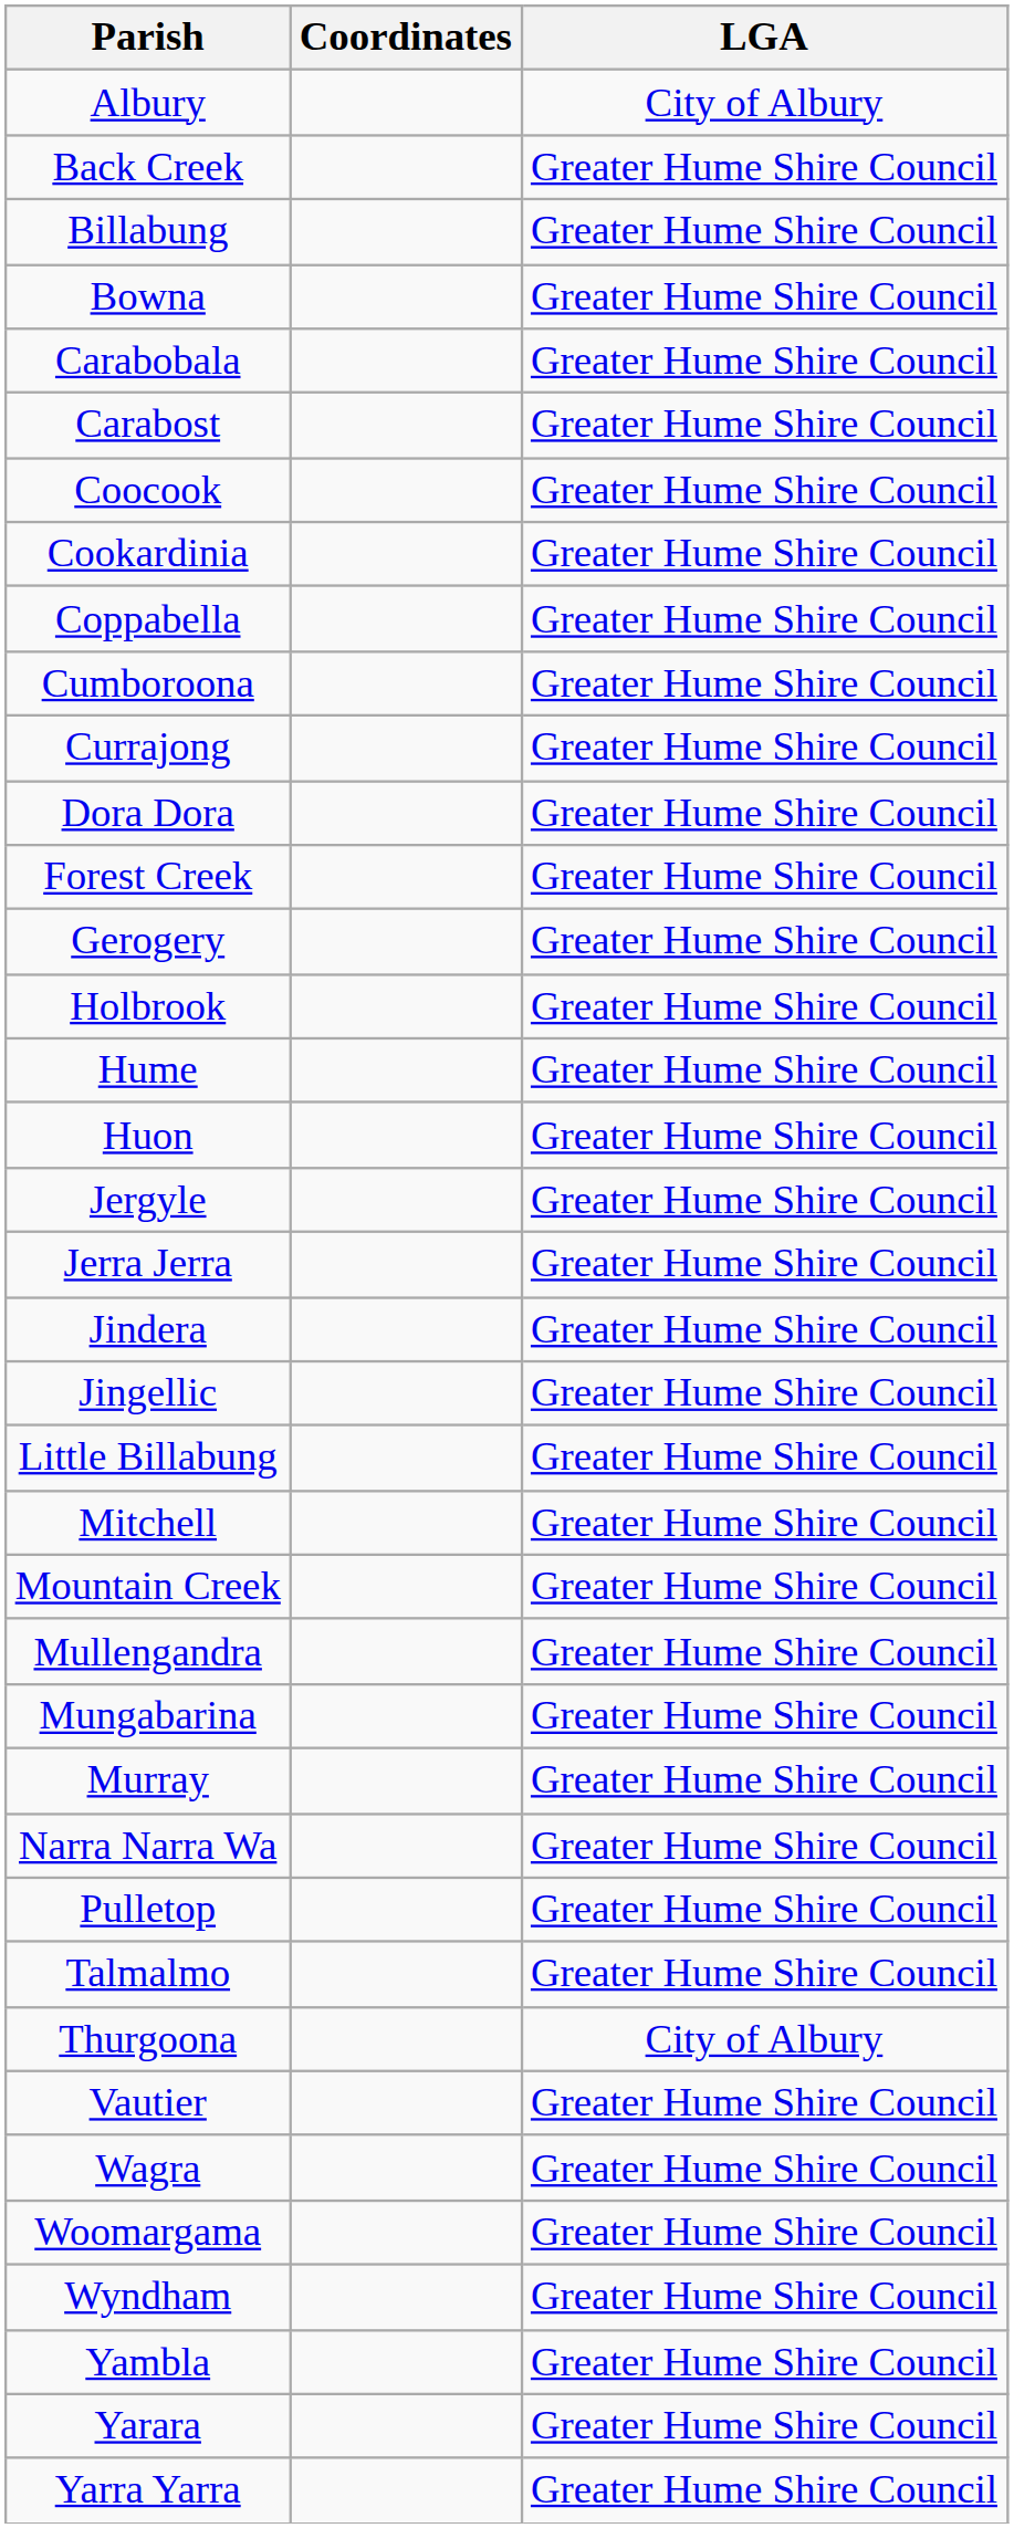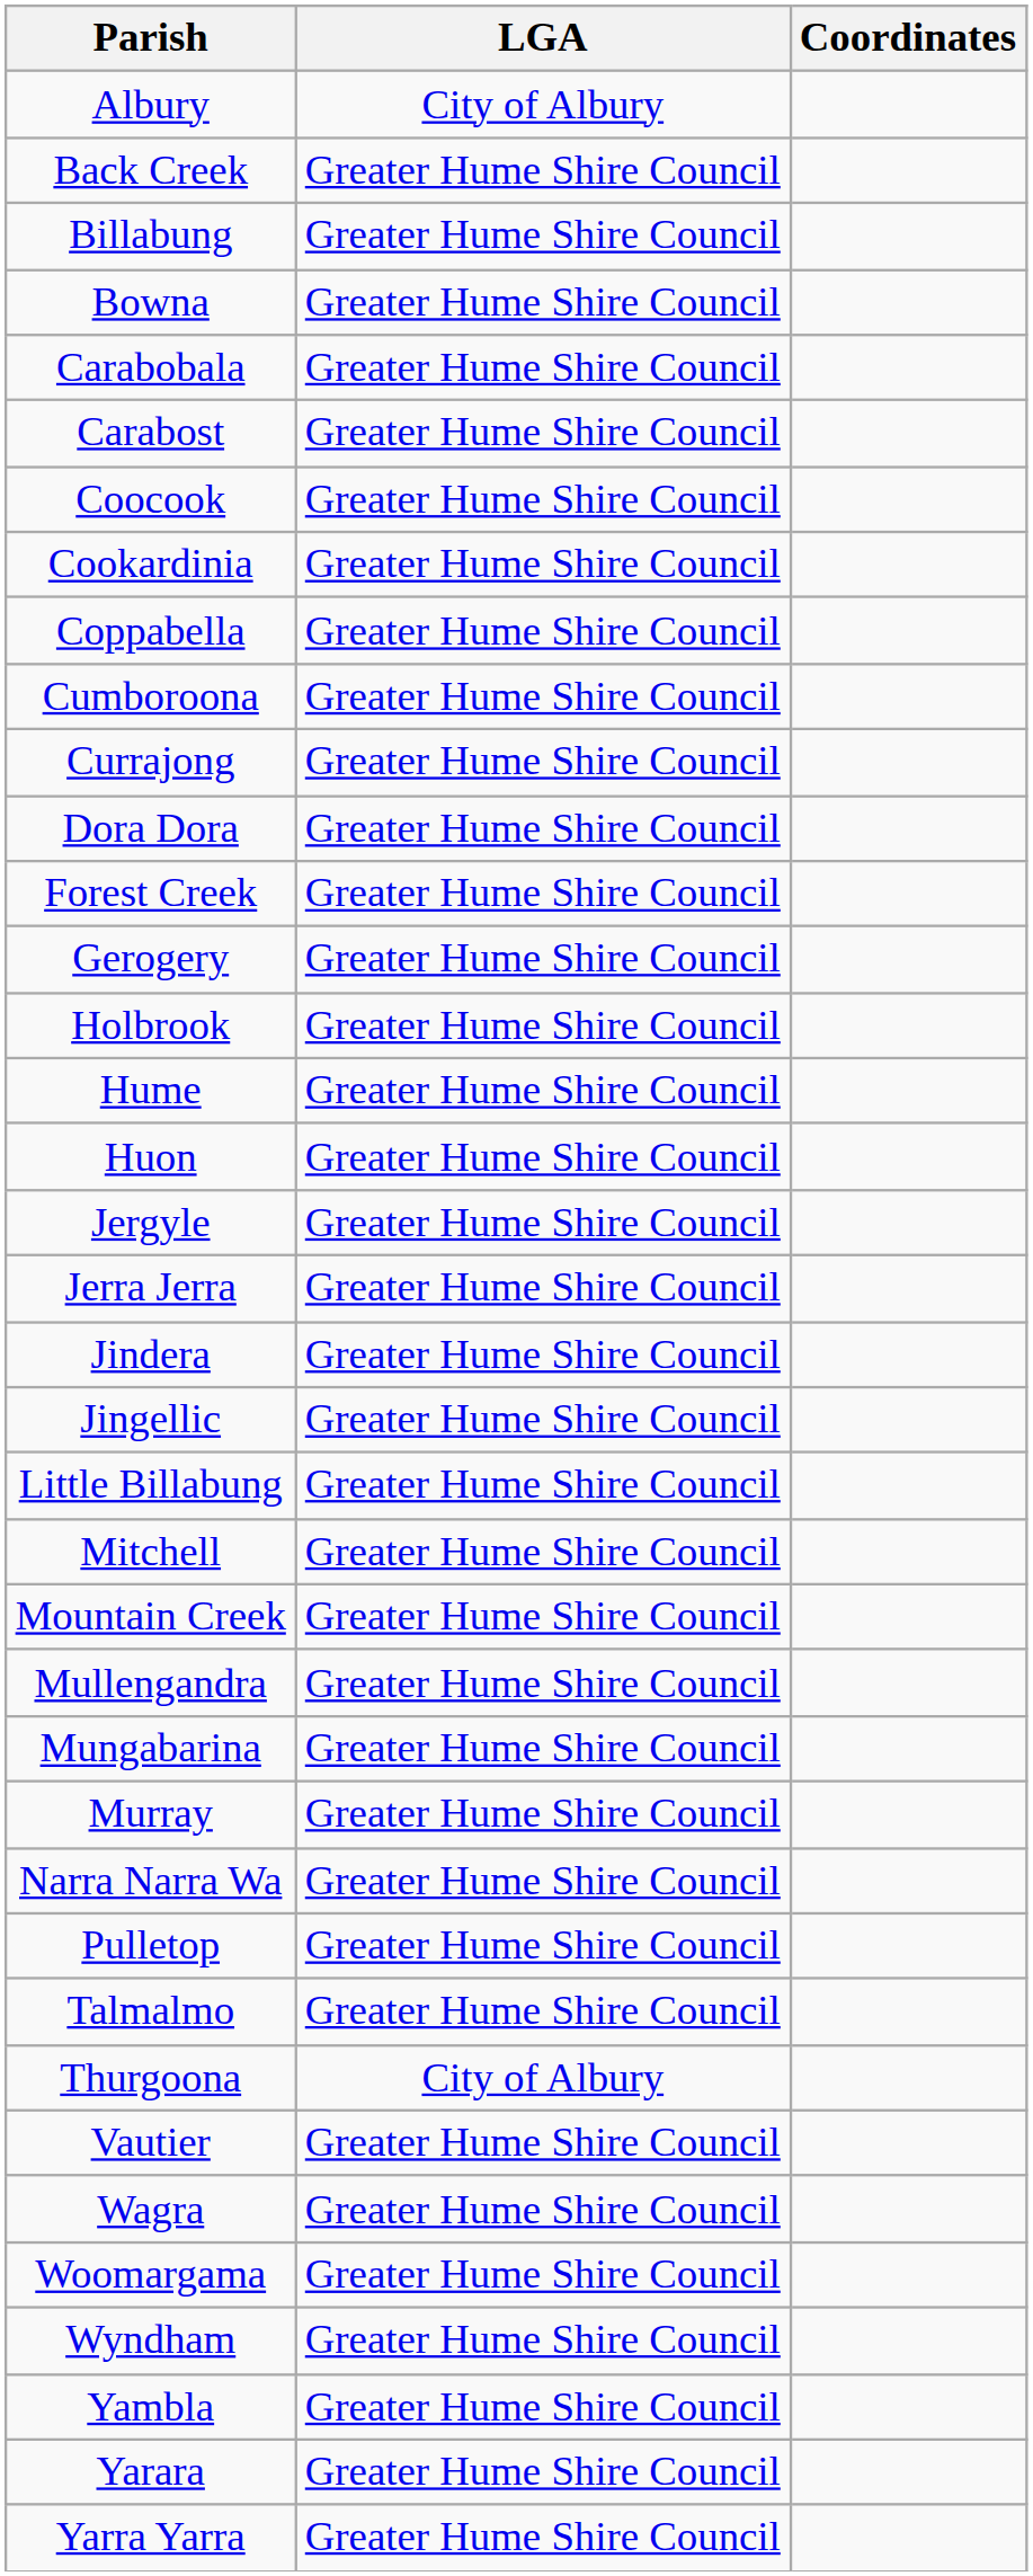columns swapped: LGA <-> Coordinates
